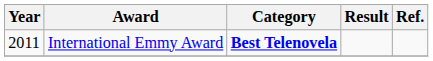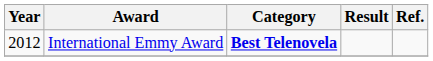International Emmy Award | Year: 2011 -> 2012
